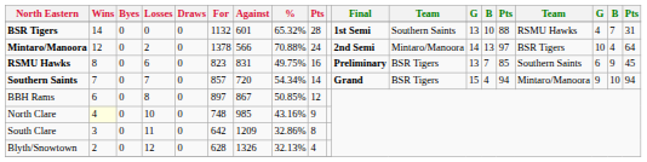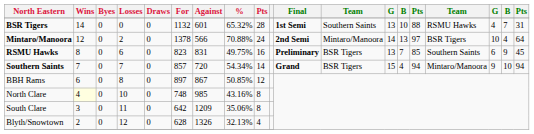North Clare | column 9: 9 -> 8
South Clare | %: 32.86% -> 35.06%
